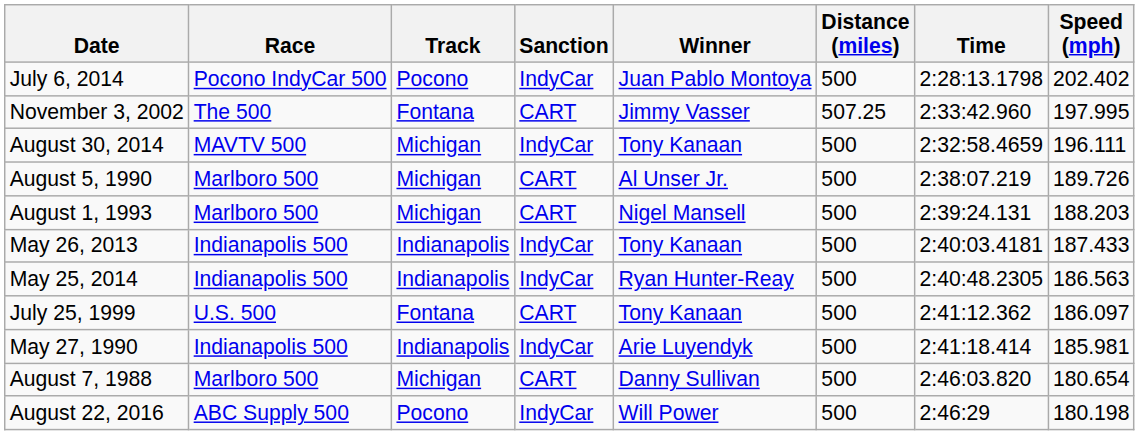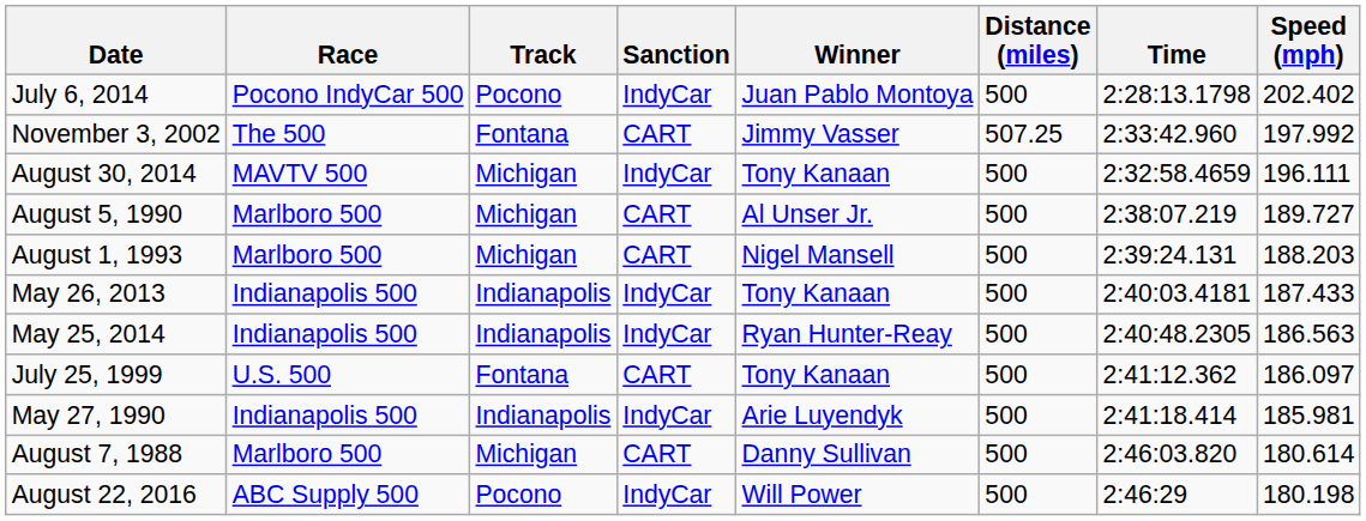November 3, 2002 | Speed (mph): 197.995 -> 197.992
August 5, 1990 | Speed (mph): 189.726 -> 189.727
August 7, 1988 | Speed (mph): 180.654 -> 180.614
